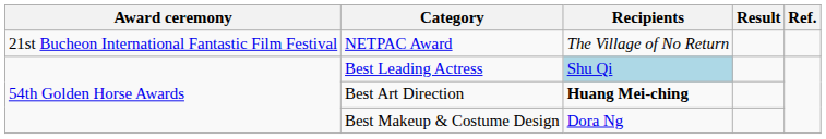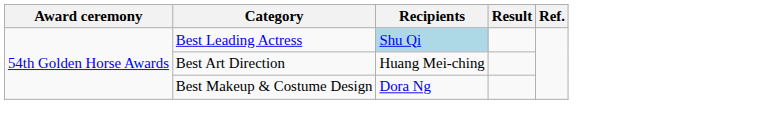- row: 21st Bucheon International Fantastic Film Festival | NETPAC Award | The Village of No Return
Best Art Direction | Recipients: bold -> normal
